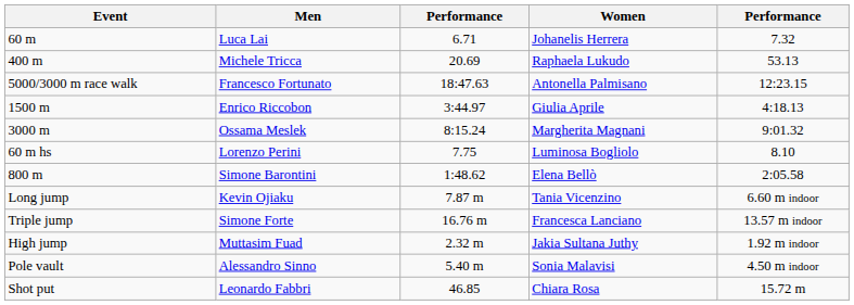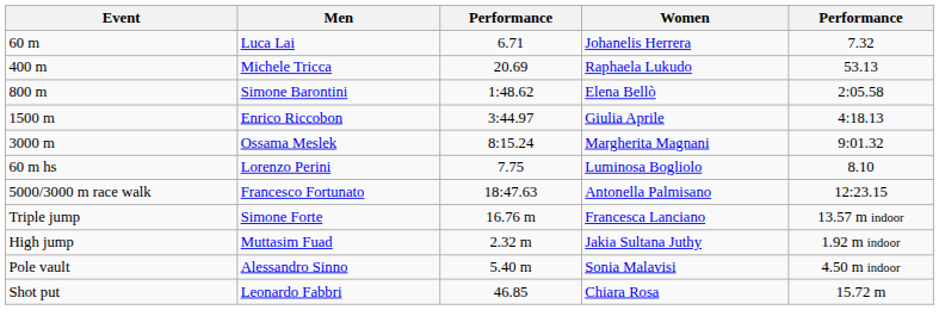rows swapped: 800 m <-> 5000/3000 m race walk
- row: Long jump | Kevin Ojiaku | 7.87 m | Tania Vicenzino | 6.60 m indoor
